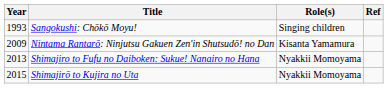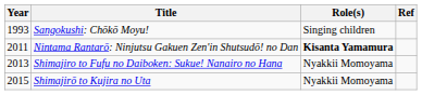Nintama Rantarō: Ninjutsu Gakuen Zen'in Shutsudō! no Dan | Year: 2009 -> 2011
Nintama Rantarō: Ninjutsu Gakuen Zen'in Shutsudō! no Dan | Role(s): normal -> bold
